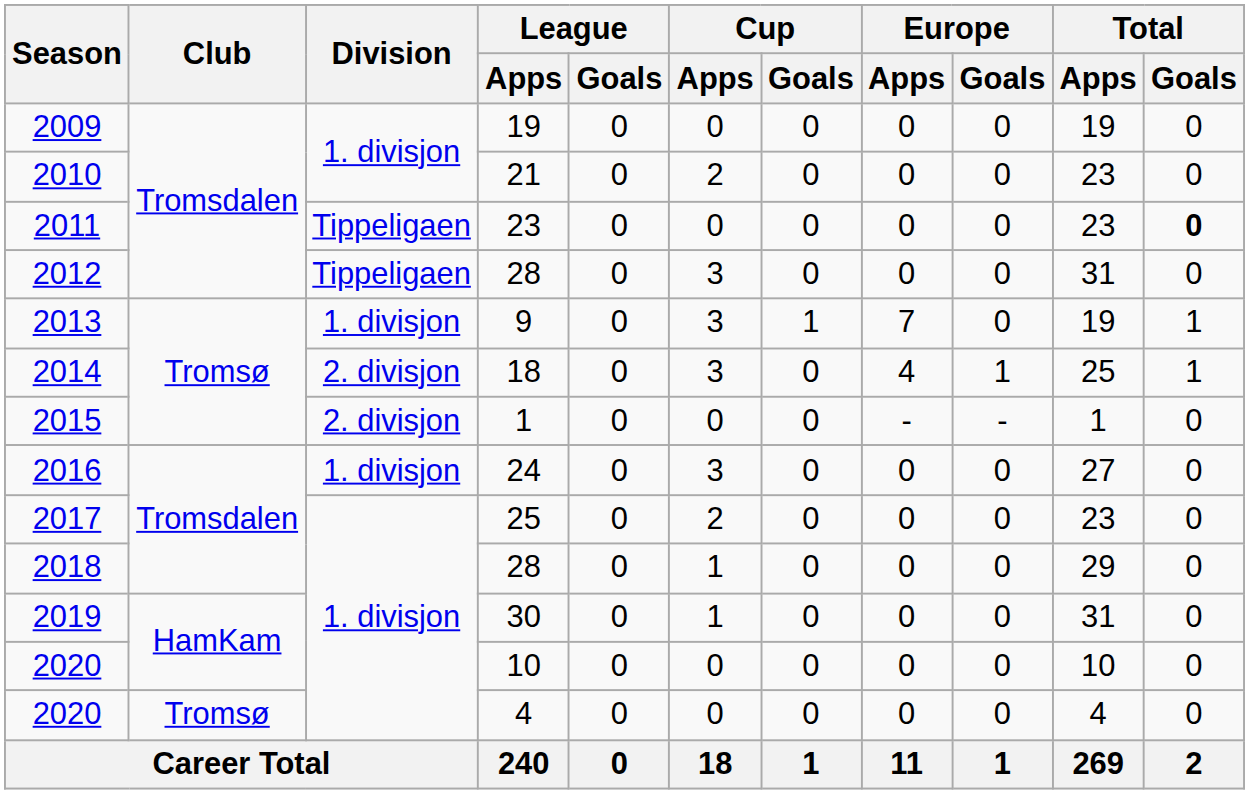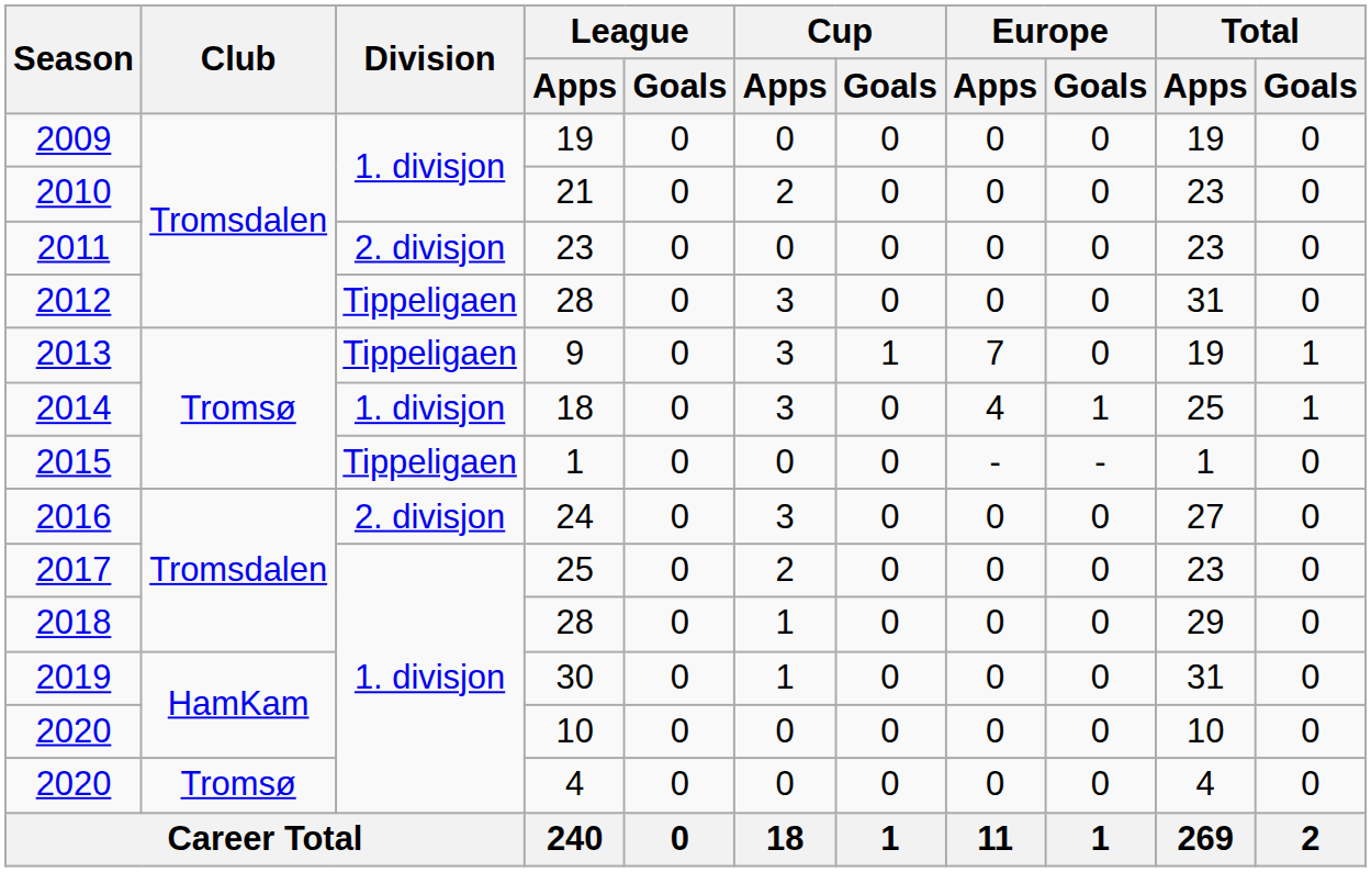2011 | Division: Tippeligaen -> 2. divisjon
2011 | Total / Goals: bold -> normal
2013 | Division: 1. divisjon -> Tippeligaen
2014 | Division: 2. divisjon -> 1. divisjon
2015 | Division: 2. divisjon -> Tippeligaen
2016 | Division: 1. divisjon -> 2. divisjon
